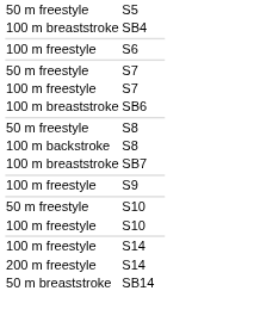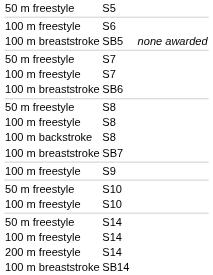- row: 100 m breaststroke | SB4
+ row: 100 m breaststroke | SB5 | none awarded
+ row: 100 m freestyle | S8
+ row: 50 m freestyle | S14
- row: 50 m breaststroke | SB14
+ row: 100 m breaststroke | SB14
